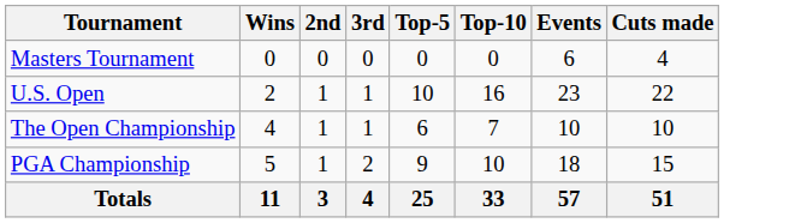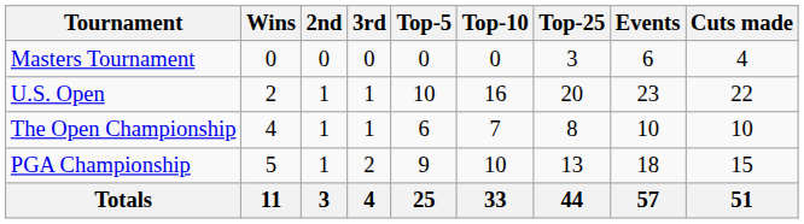+ column: Top-25 | 3 | 20 | 8 | 13 | 44
